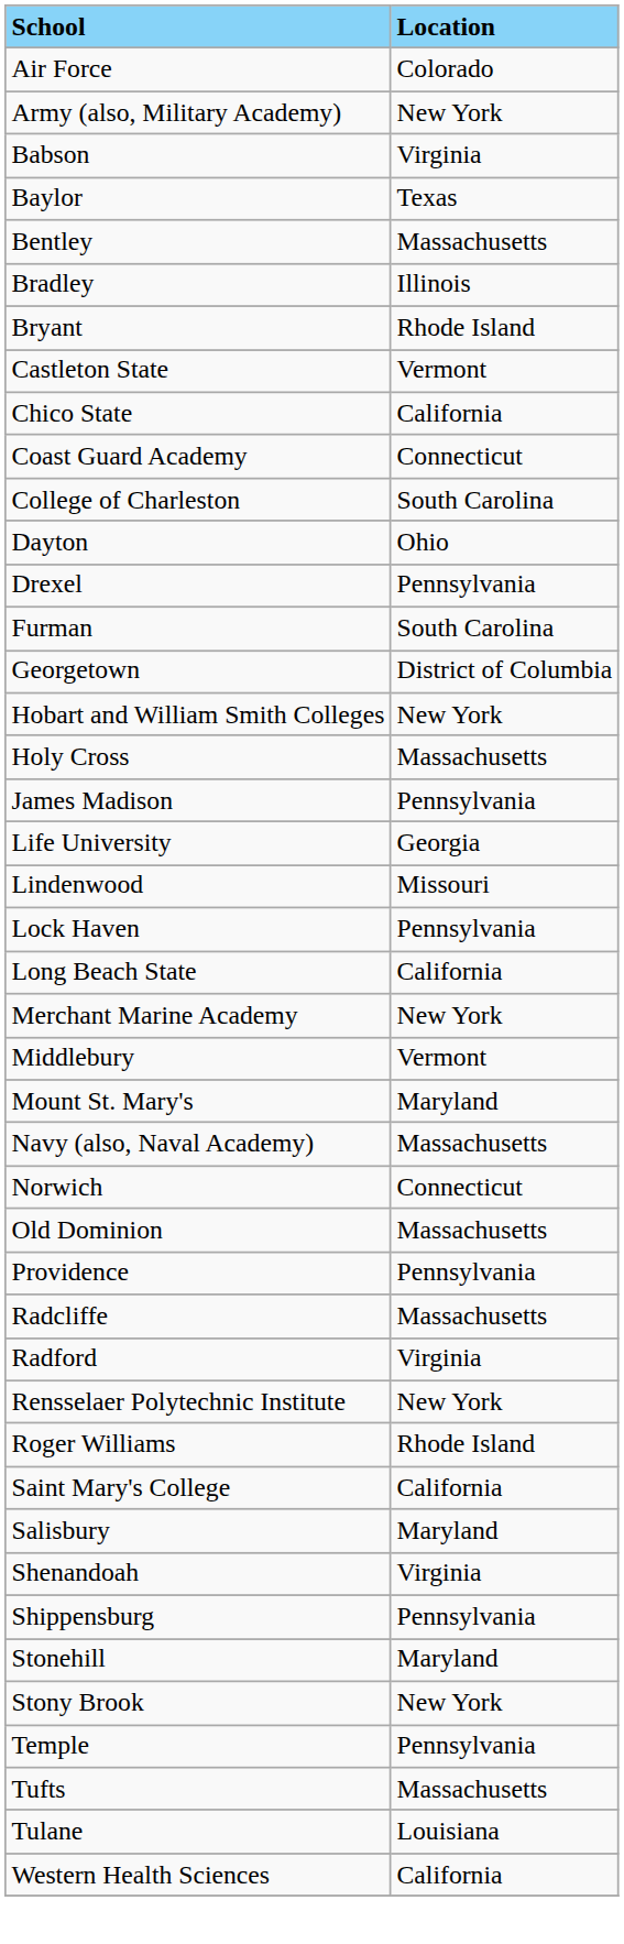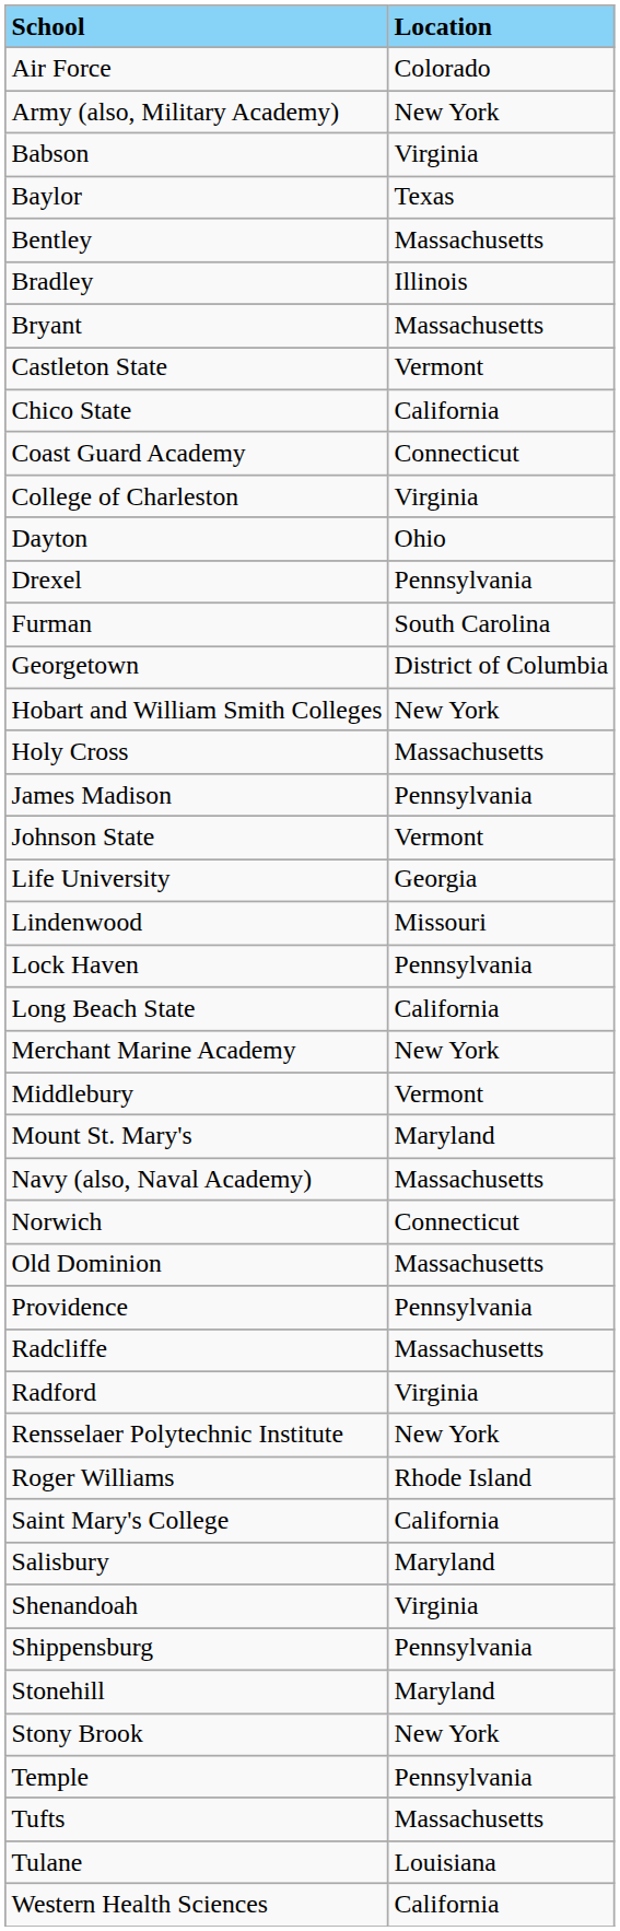Bryant | Location: Rhode Island -> Massachusetts
College of Charleston | Location: South Carolina -> Virginia
+ row: Johnson State | Vermont
